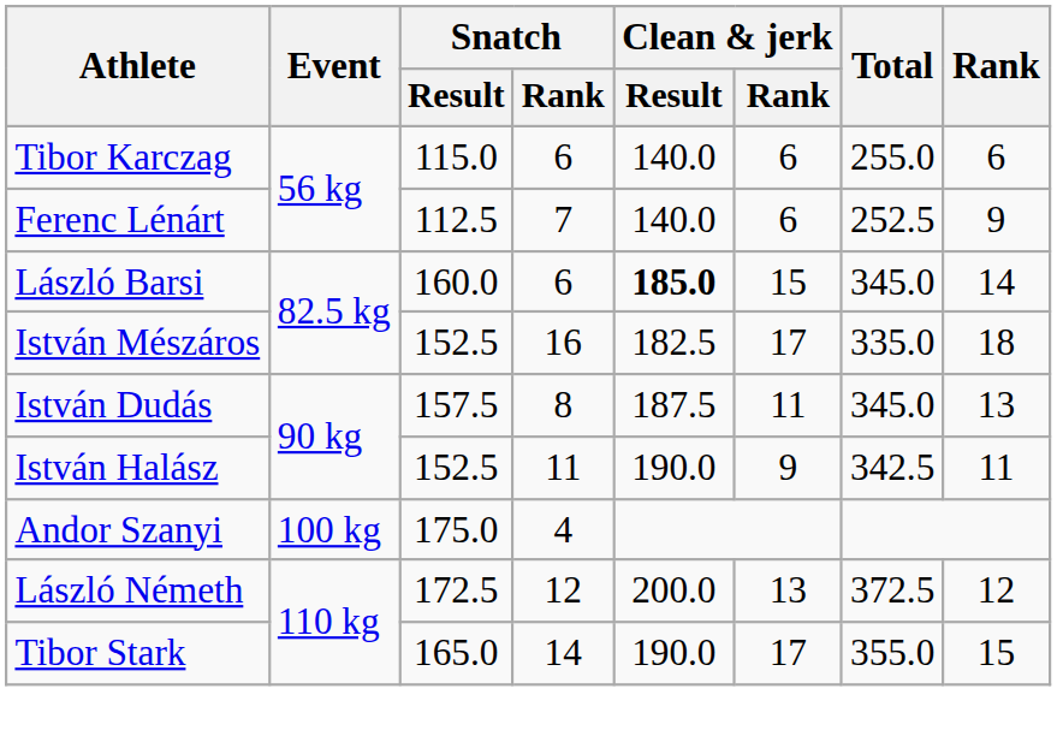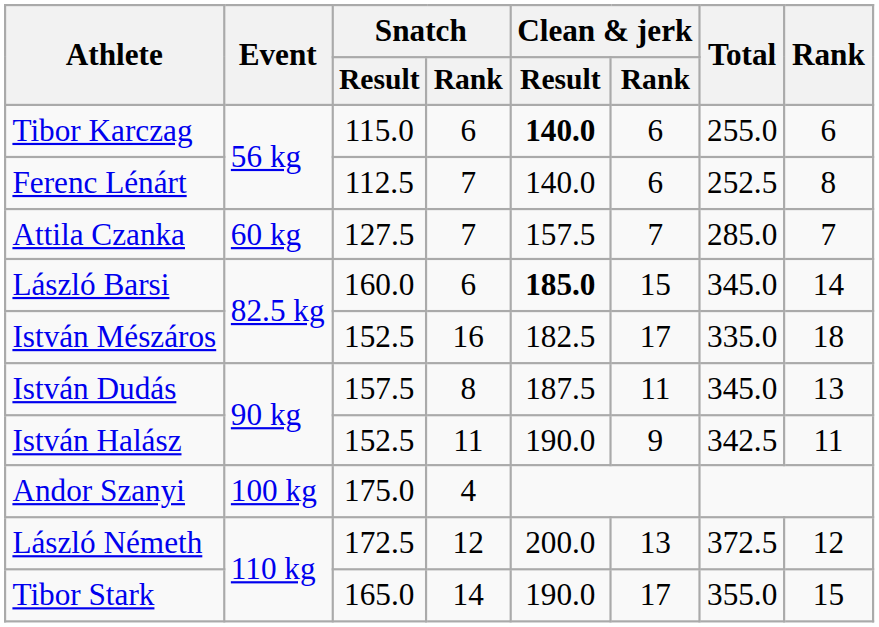Tibor Karczag | Clean & jerk / Result: normal -> bold
Ferenc Lénárt | Rank: 9 -> 8
+ row: Attila Czanka | 60 kg | 127.5 | 7 | 157.5 | 7 | 285.0 | 7
